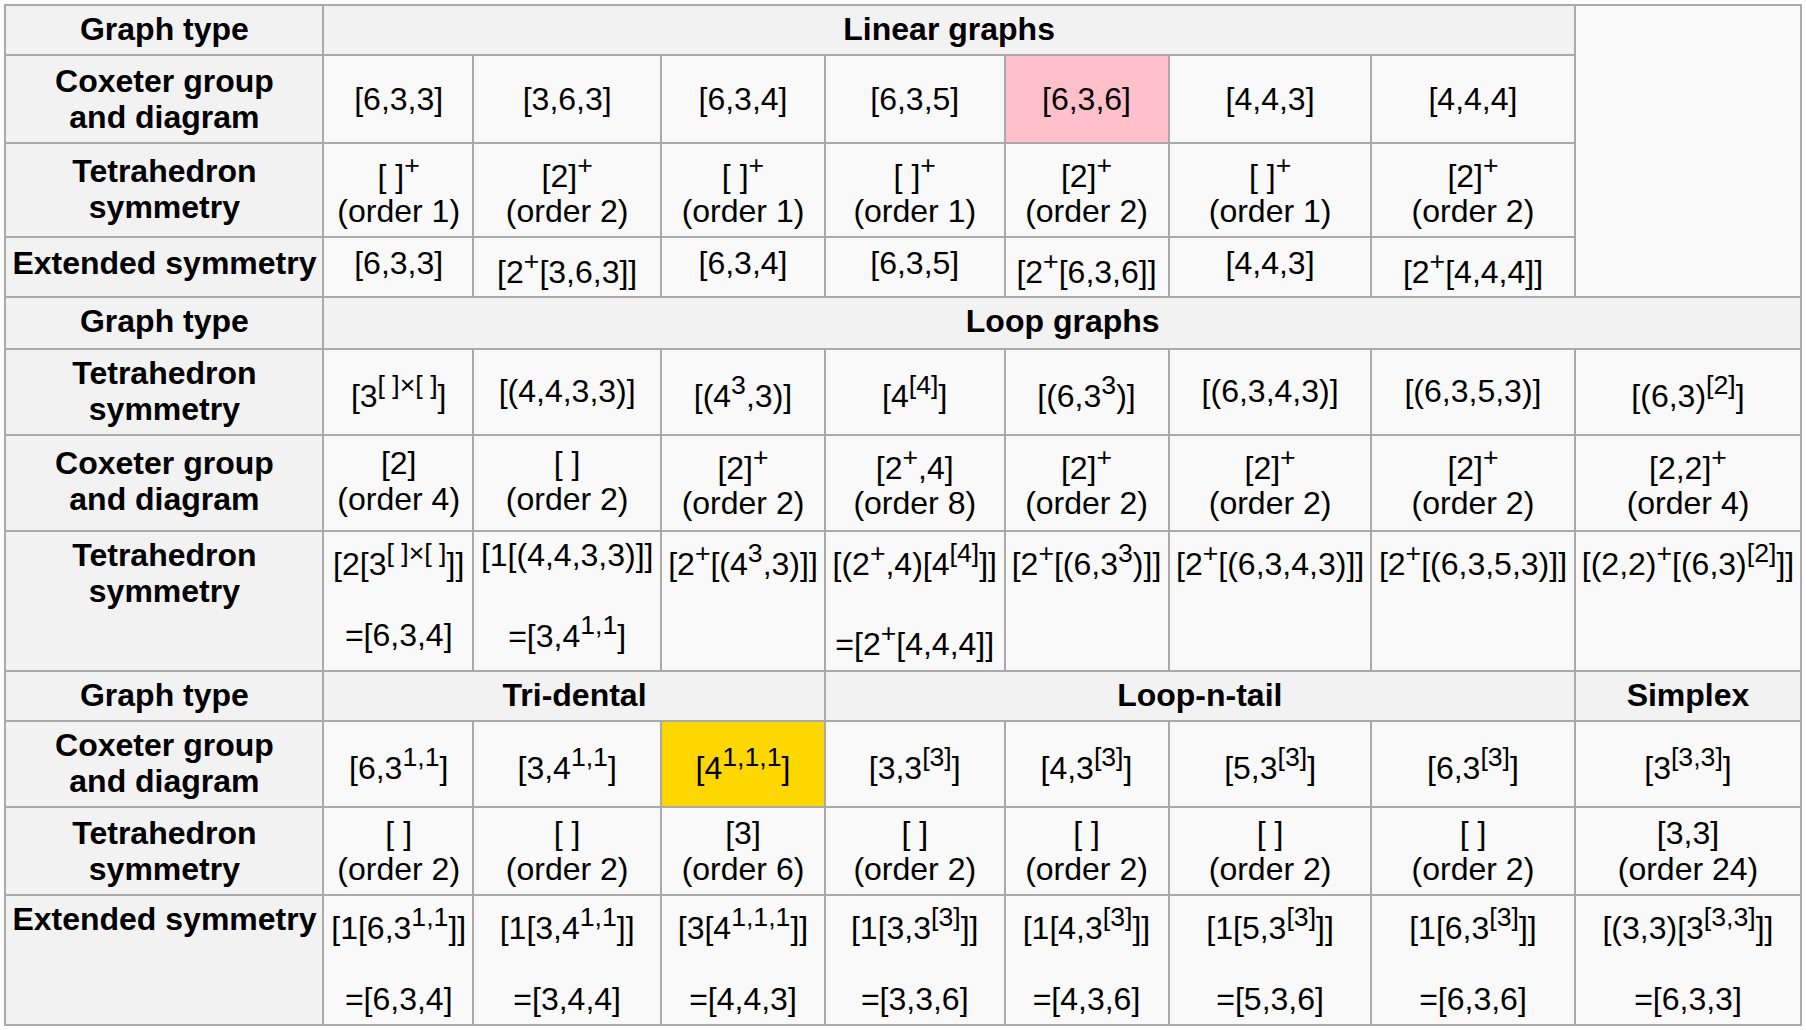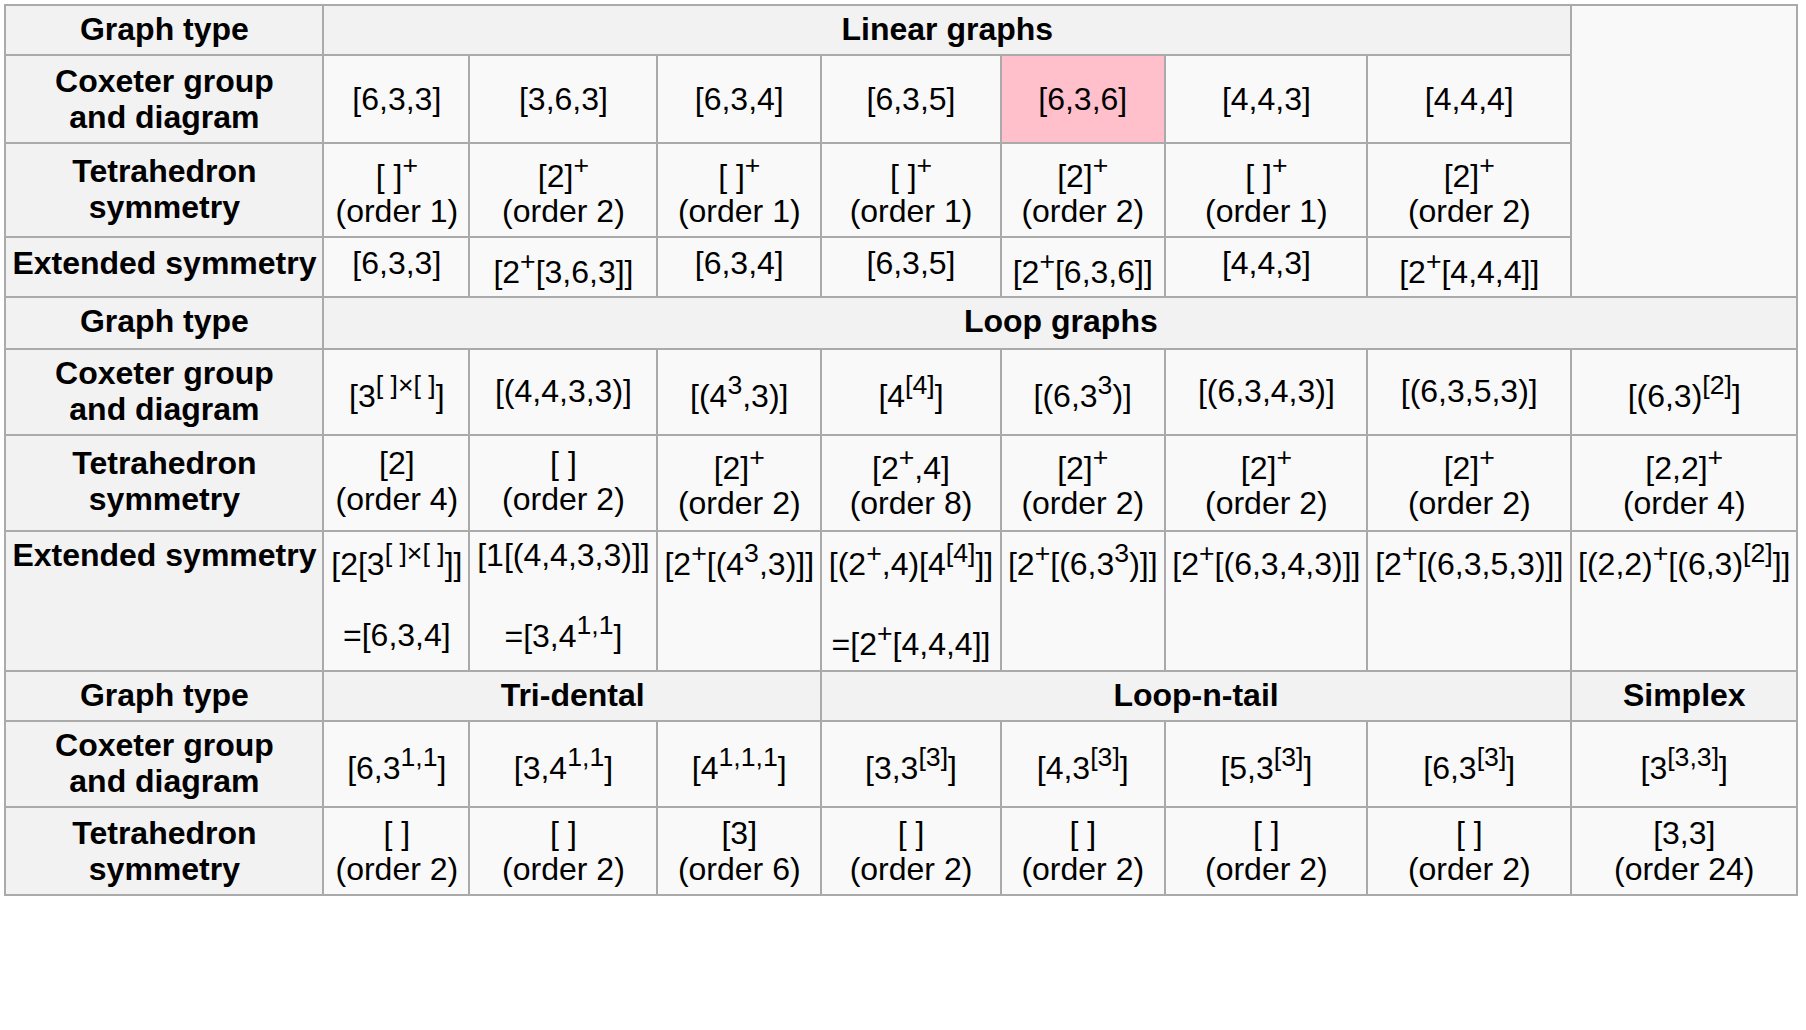[3[ ]×[ ]] | Graph type: Tetrahedron symmetry -> Coxeter group and diagram
[2] (order 4) | Graph type: Coxeter group and diagram -> Tetrahedron symmetry
[2[3[ ]×[ ]]] =[6,3,4] | Graph type: Tetrahedron symmetry -> Extended symmetry
[6,31,1] | column 4: gold background -> no background
- row: Extended symmetry | [1[6,31,1]] =[6,3,4] | [1[3,41,1]] =[3,4,4] | [3[41,1,1]] =[4,4,3] | [1[3,3[3]]] =[3,3,6] | [1[4,3[3]]] =[4,3,6] | [1[5,3[3]]] =[5,3,6] | [1[6,3[3]]] =[6,3,6] | [(3,3)[3[3,3]]] =[6,3,3]
